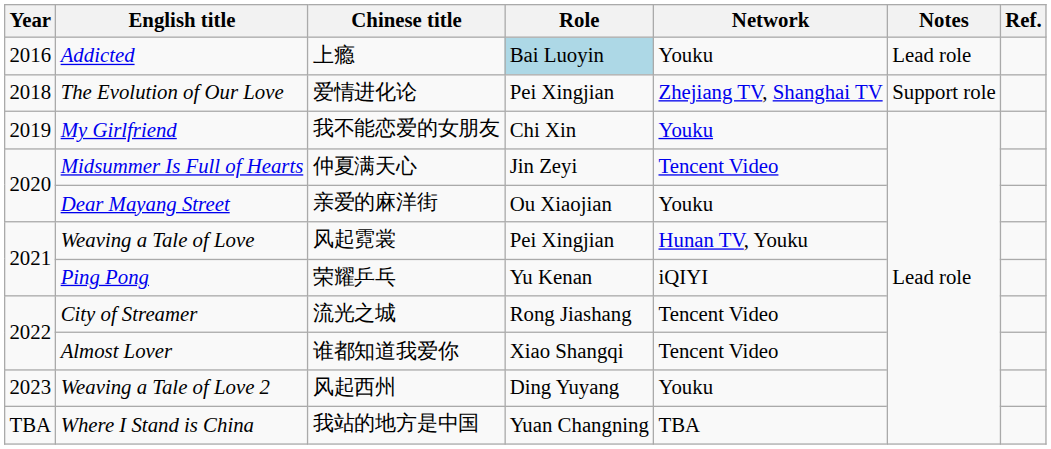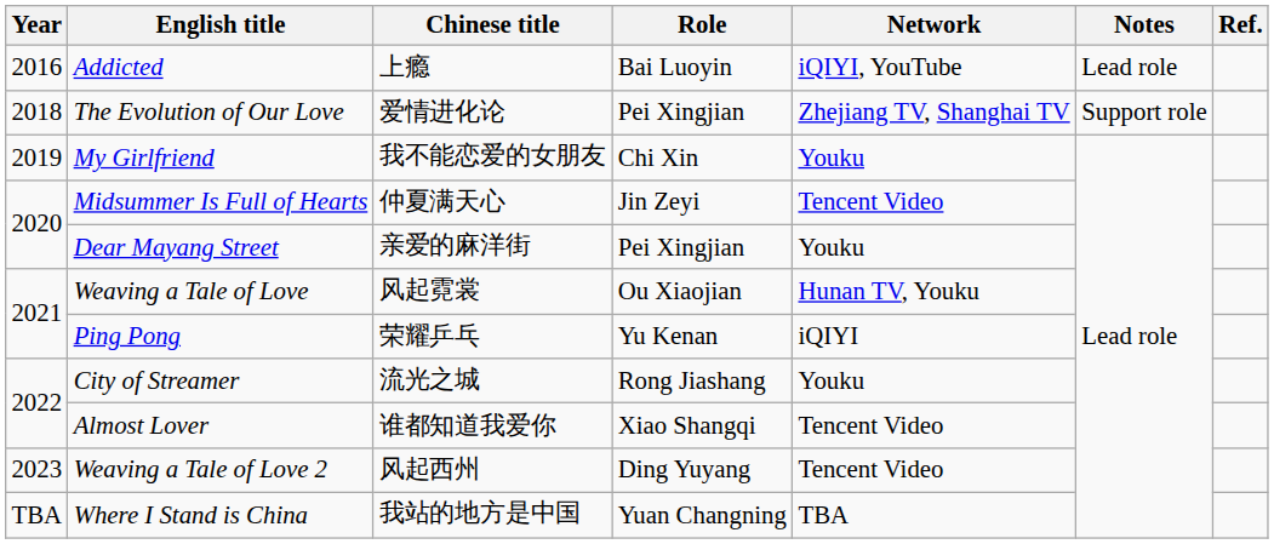Addicted | Role: lightblue background -> no background
Addicted | Network: Youku -> iQIYI, YouTube
Dear Mayang Street | Role: Ou Xiaojian -> Pei Xingjian
Weaving a Tale of Love | Role: Pei Xingjian -> Ou Xiaojian
City of Streamer | Network: Tencent Video -> Youku
Weaving a Tale of Love 2 | Network: Youku -> Tencent Video
